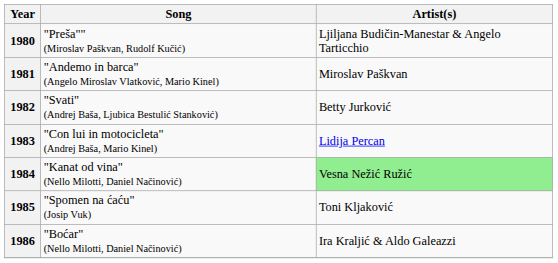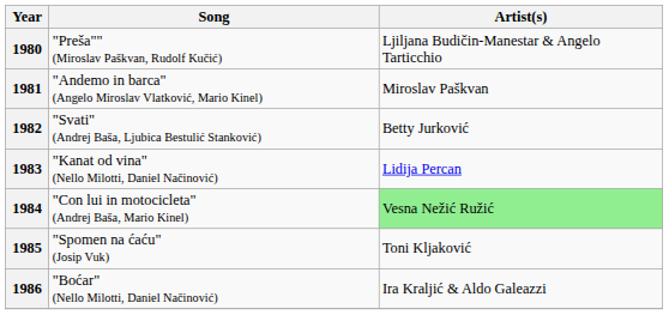1983 | Song: "Con lui in motocicleta" (Andrej Baša, Mario Kinel) -> "Kanat od vina" (Nello Milotti, Daniel Načinović)
1984 | Song: "Kanat od vina" (Nello Milotti, Daniel Načinović) -> "Con lui in motocicleta" (Andrej Baša, Mario Kinel)
